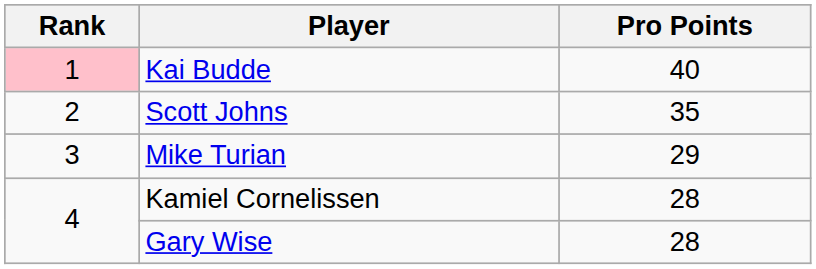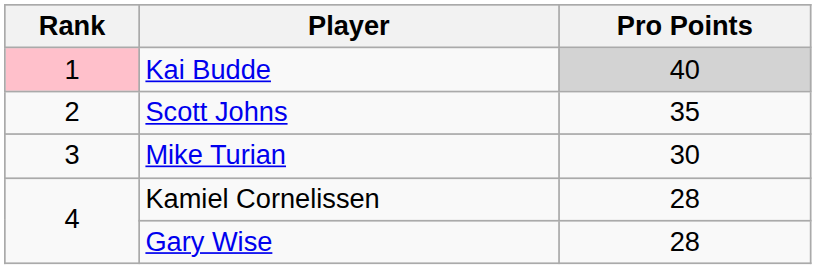Kai Budde | Pro Points: no background -> lightgrey background
Mike Turian | Pro Points: 29 -> 30
